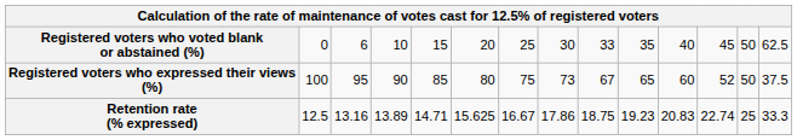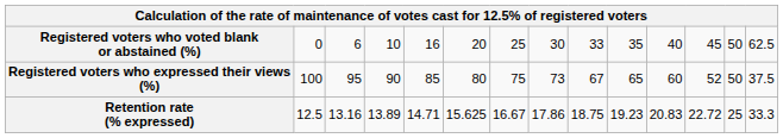Registered voters who voted blank or abstained (%) | column 5: 15 -> 16
Retention rate (% expressed) | column 12: 22.74 -> 22.72
